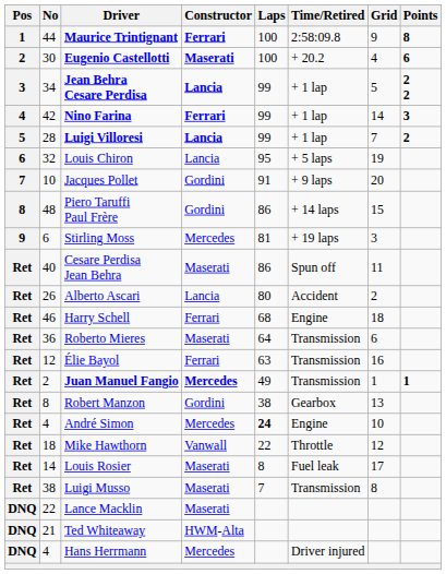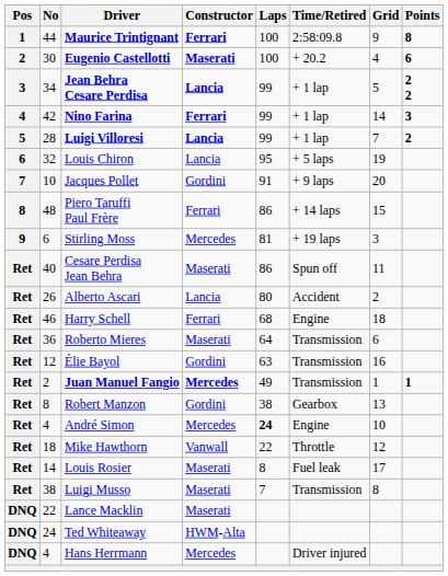Piero Taruffi Paul Frère | Constructor: Gordini -> Ferrari
Élie Bayol | Constructor: Ferrari -> Gordini
Ted Whiteaway | No: 21 -> 24
